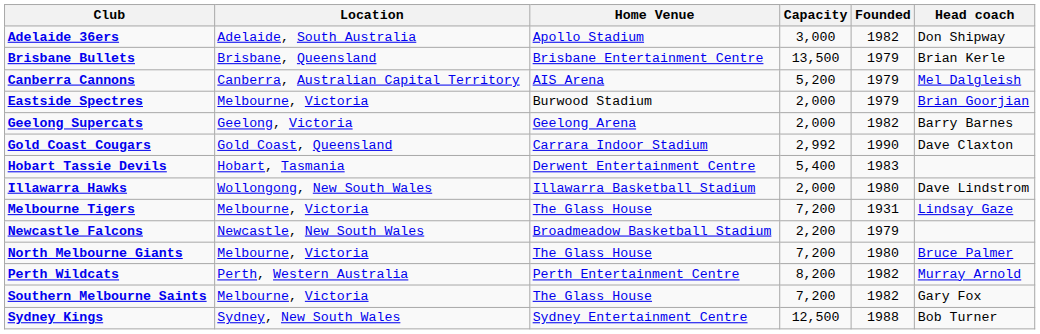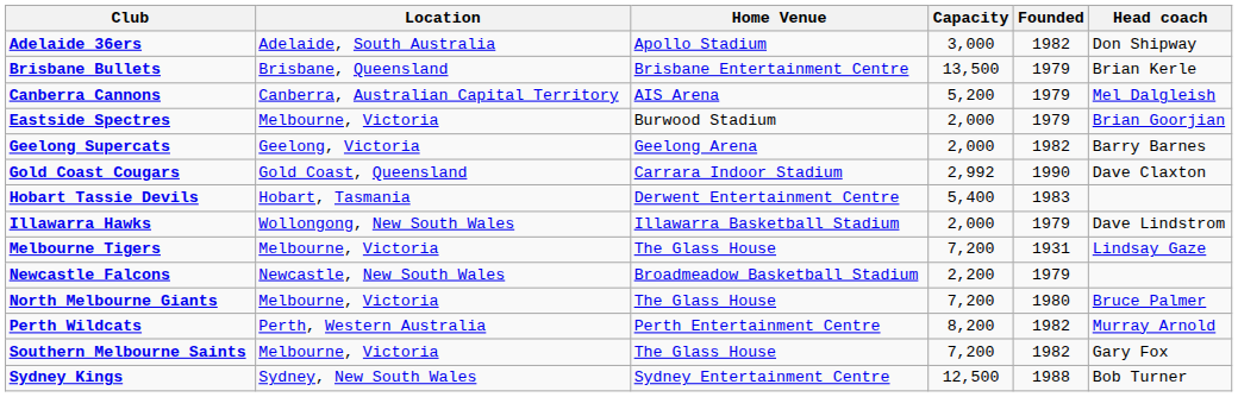Illawarra Hawks | Founded: 1980 -> 1979
